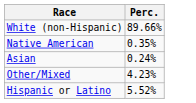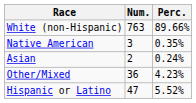+ column: Num. | 763 | 3 | 2 | 36 | 47
